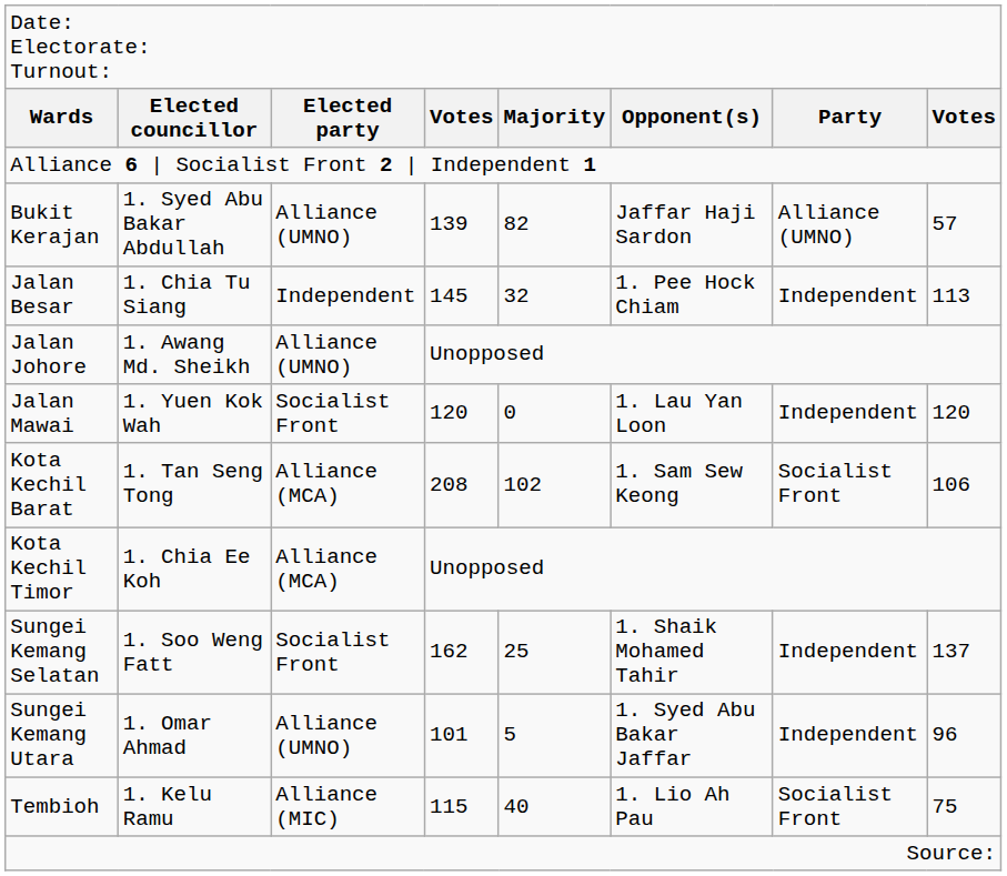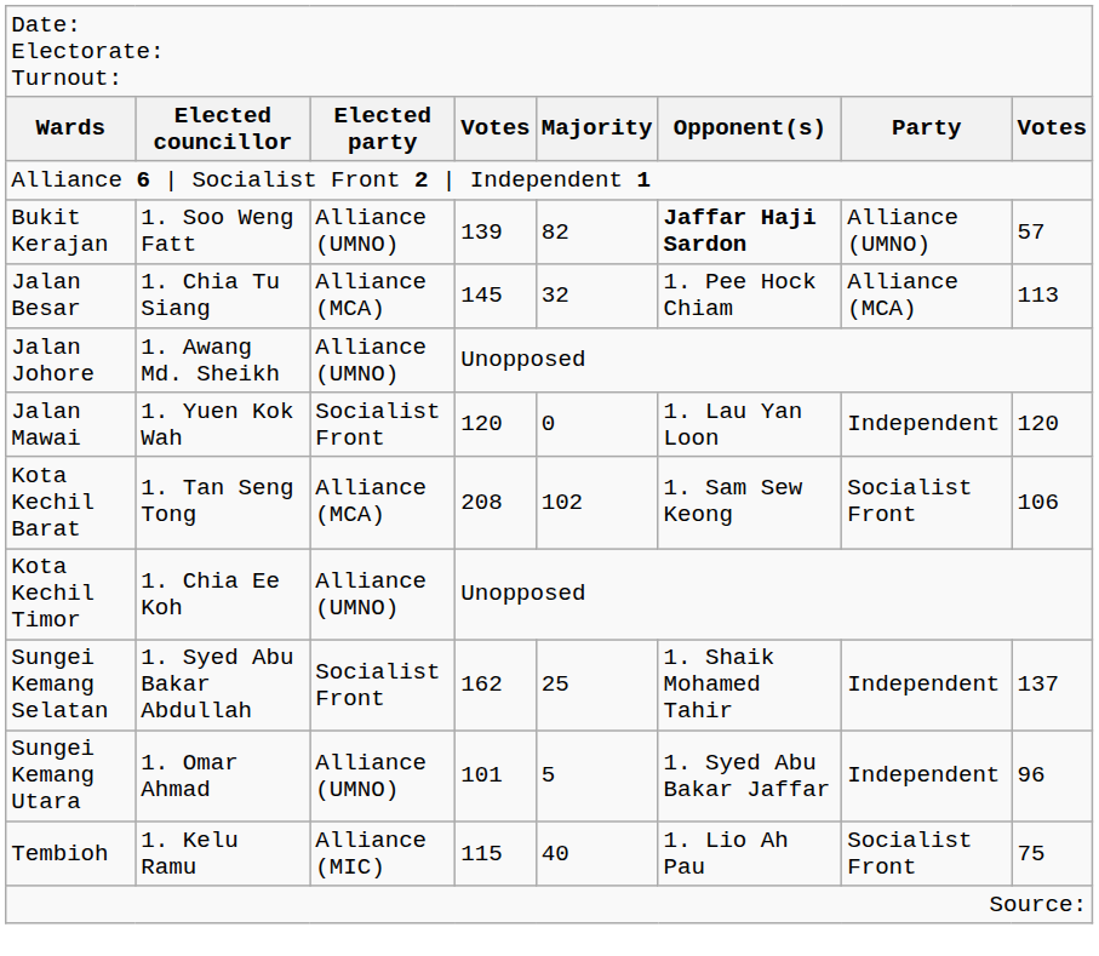Bukit Kerajan | column 2: 1. Syed Abu Bakar Abdullah -> 1. Soo Weng Fatt
Bukit Kerajan | column 6: normal -> bold
Jalan Besar | column 3: Independent -> Alliance (MCA)
Jalan Besar | column 7: Independent -> Alliance (MCA)
Kota Kechil Timor | column 3: Alliance (MCA) -> Alliance (UMNO)
Sungei Kemang Selatan | column 2: 1. Soo Weng Fatt -> 1. Syed Abu Bakar Abdullah
